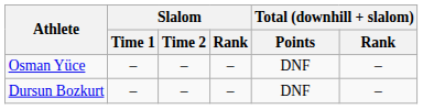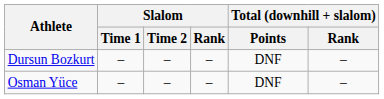rows swapped: Osman Yüce <-> Dursun Bozkurt
